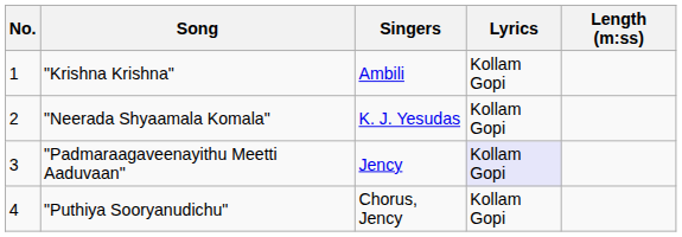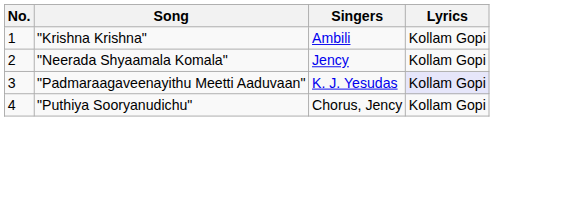- column: Length (m:ss)
"Neerada Shyaamala Komala" | Singers: K. J. Yesudas -> Jency
"Padmaraagaveenayithu Meetti Aaduvaan" | Singers: Jency -> K. J. Yesudas
